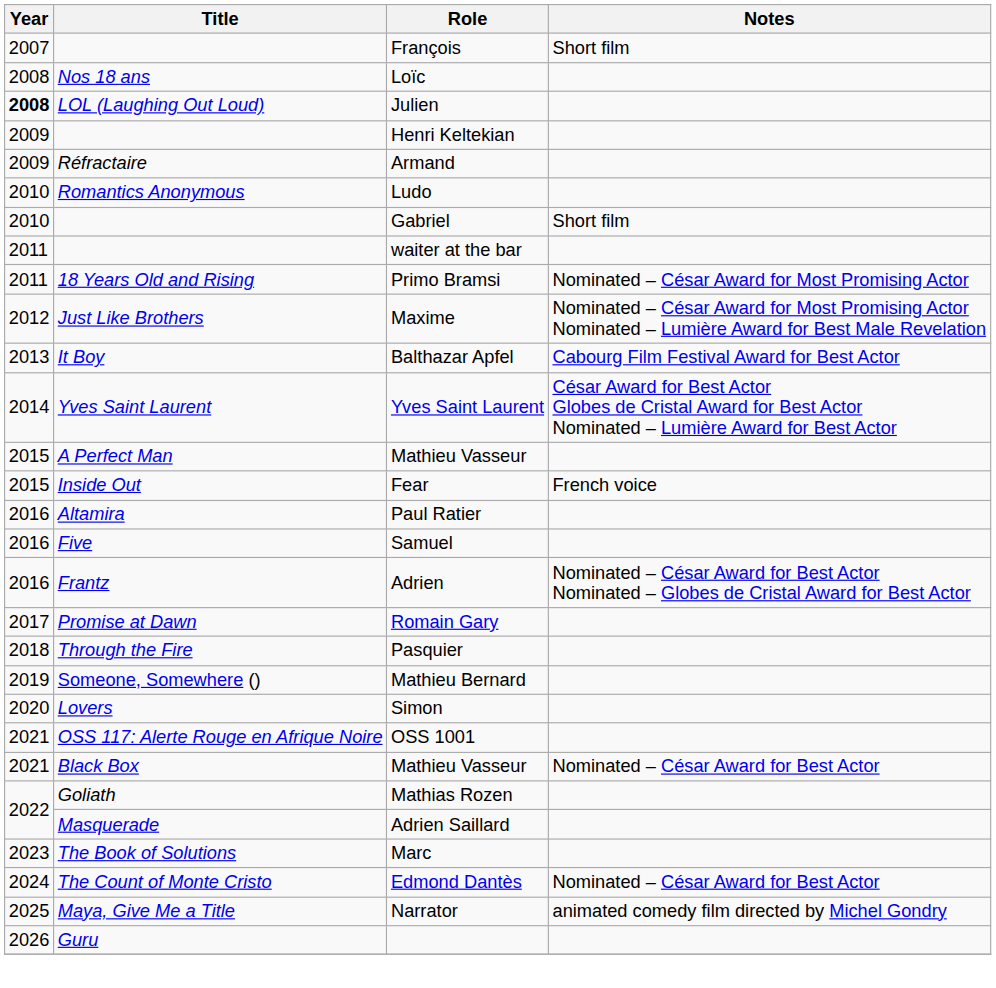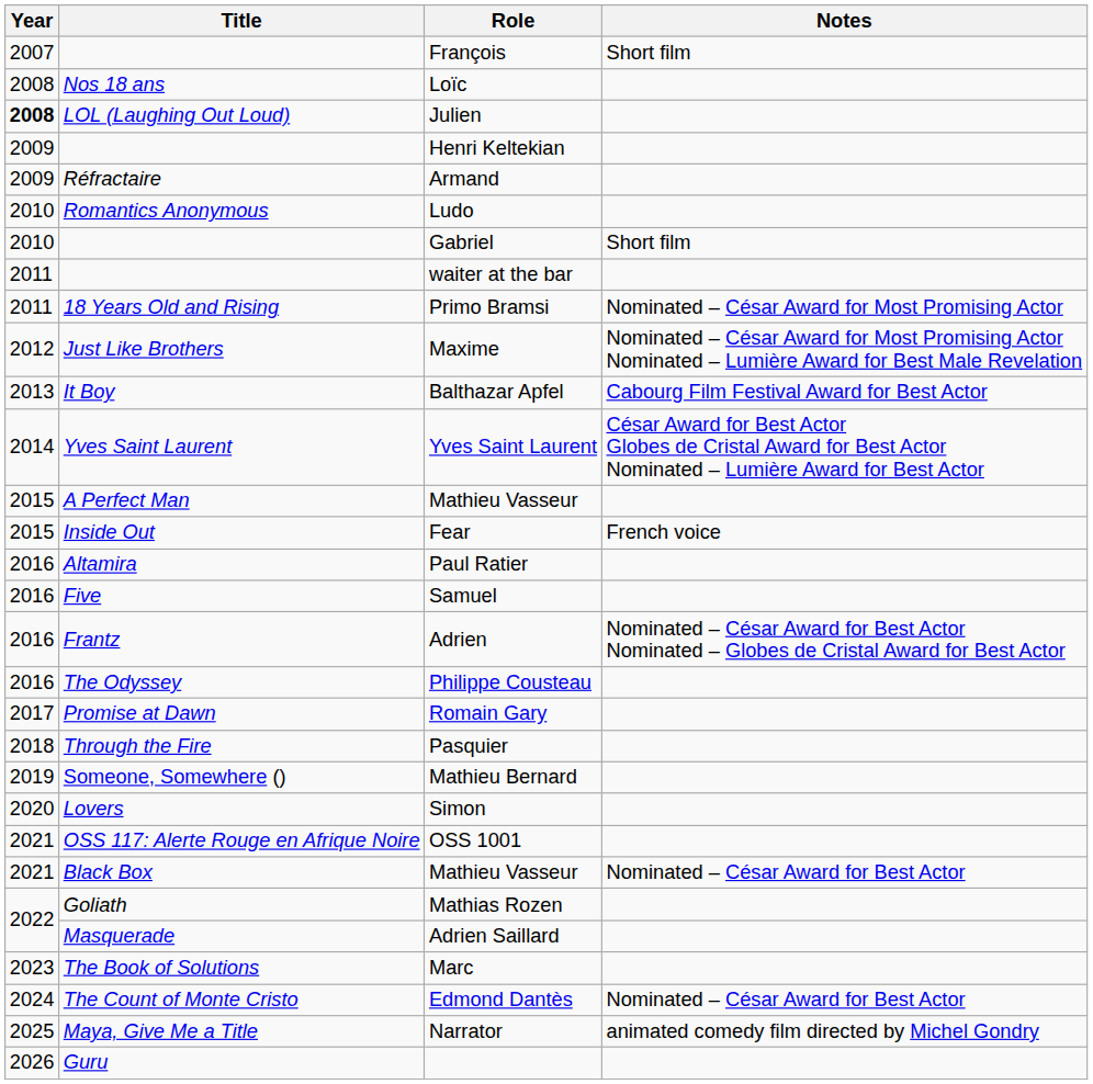+ row: 2016 | The Odyssey | Philippe Cousteau
